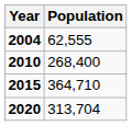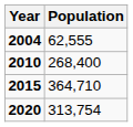2020 | Population: 313,704 -> 313,754
